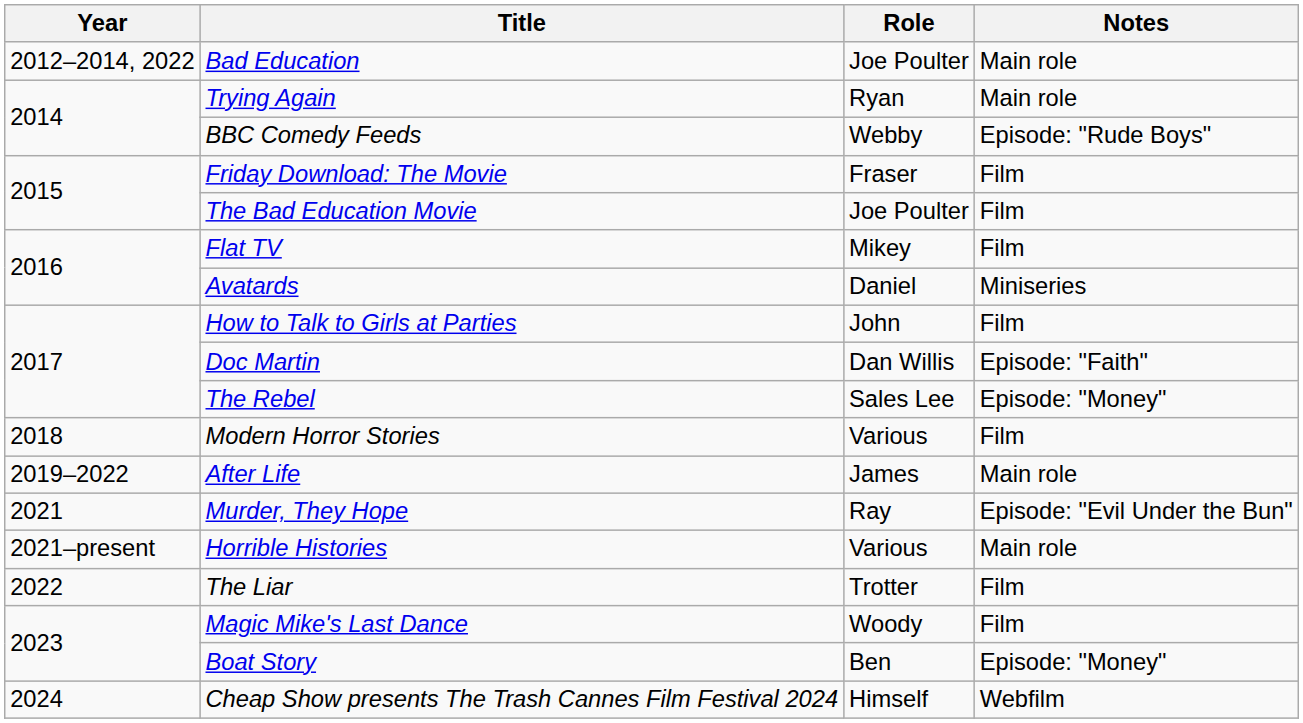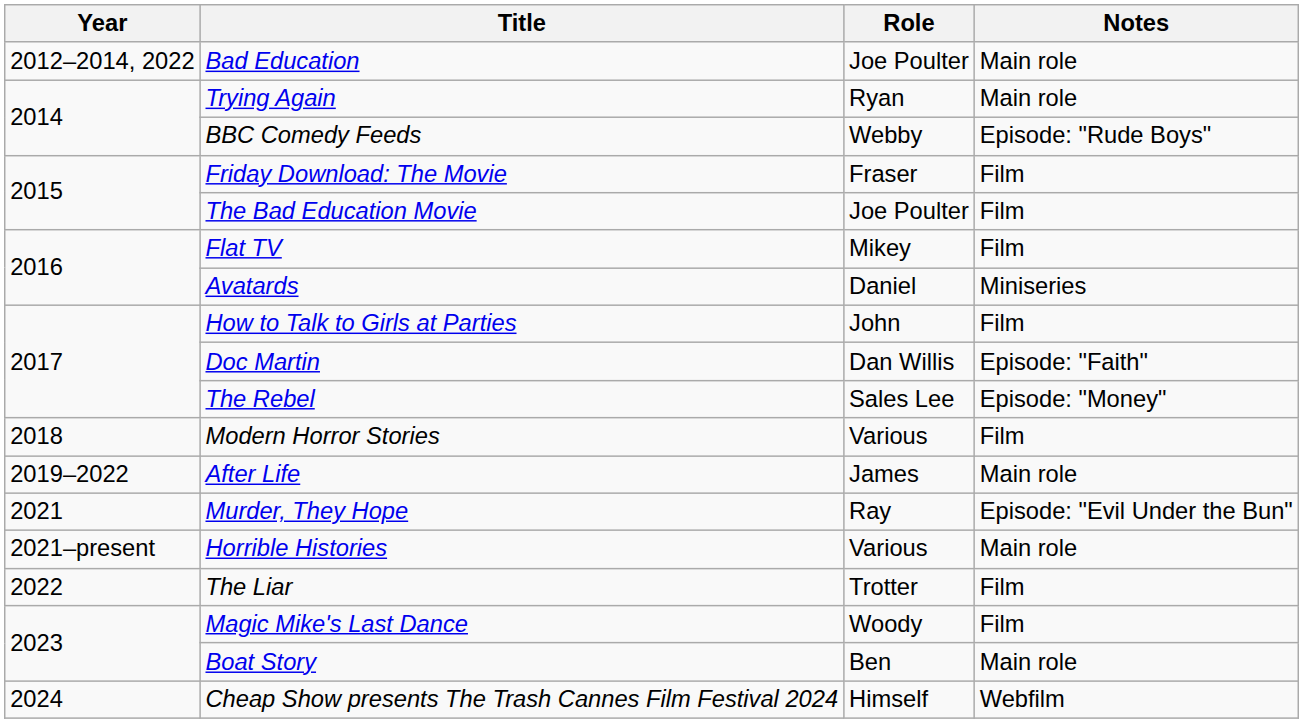Boat Story | Notes: Episode: "Money" -> Main role
